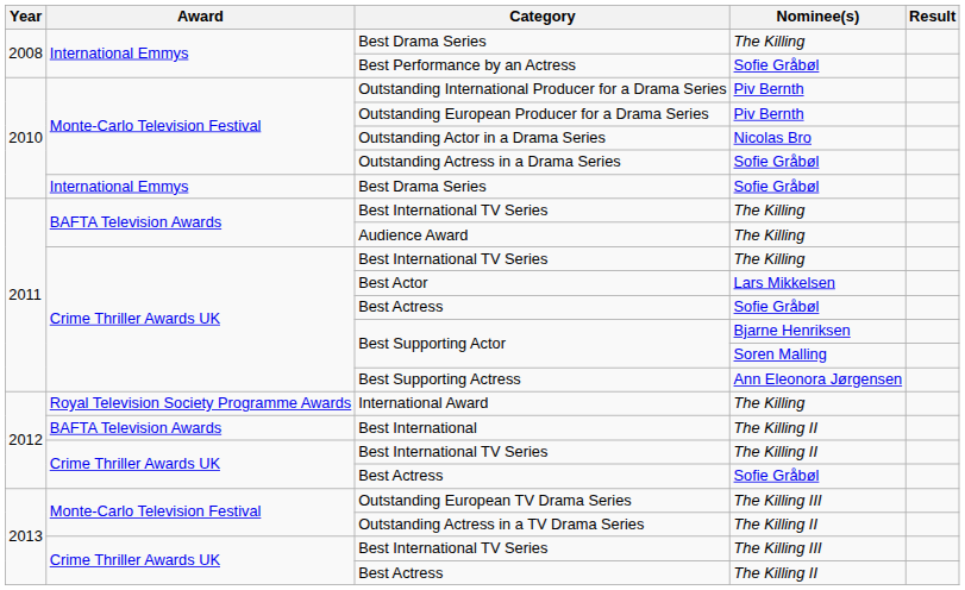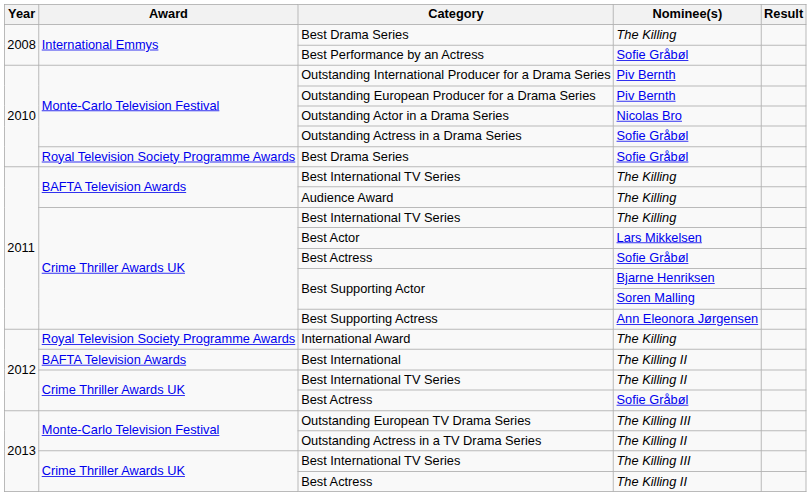2010 / Best Drama Series | Award: International Emmys -> Royal Television Society Programme Awards
